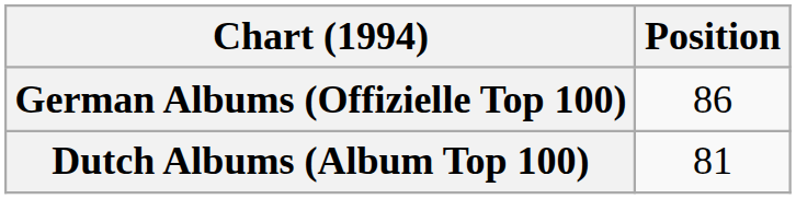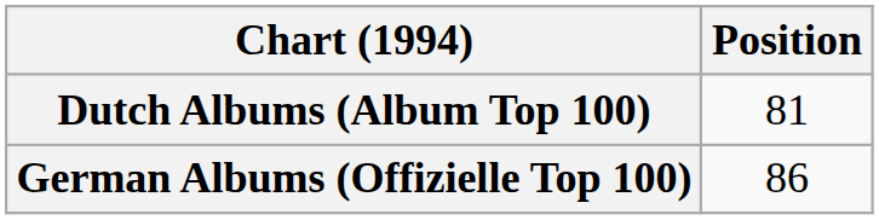rows swapped: Dutch Albums (Album Top 100) <-> German Albums (Offizielle Top 100)
